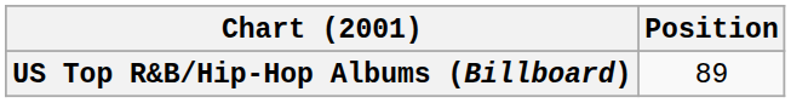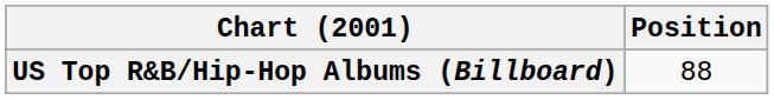US Top R&B/Hip-Hop Albums (Billboard) | Position: 89 -> 88
